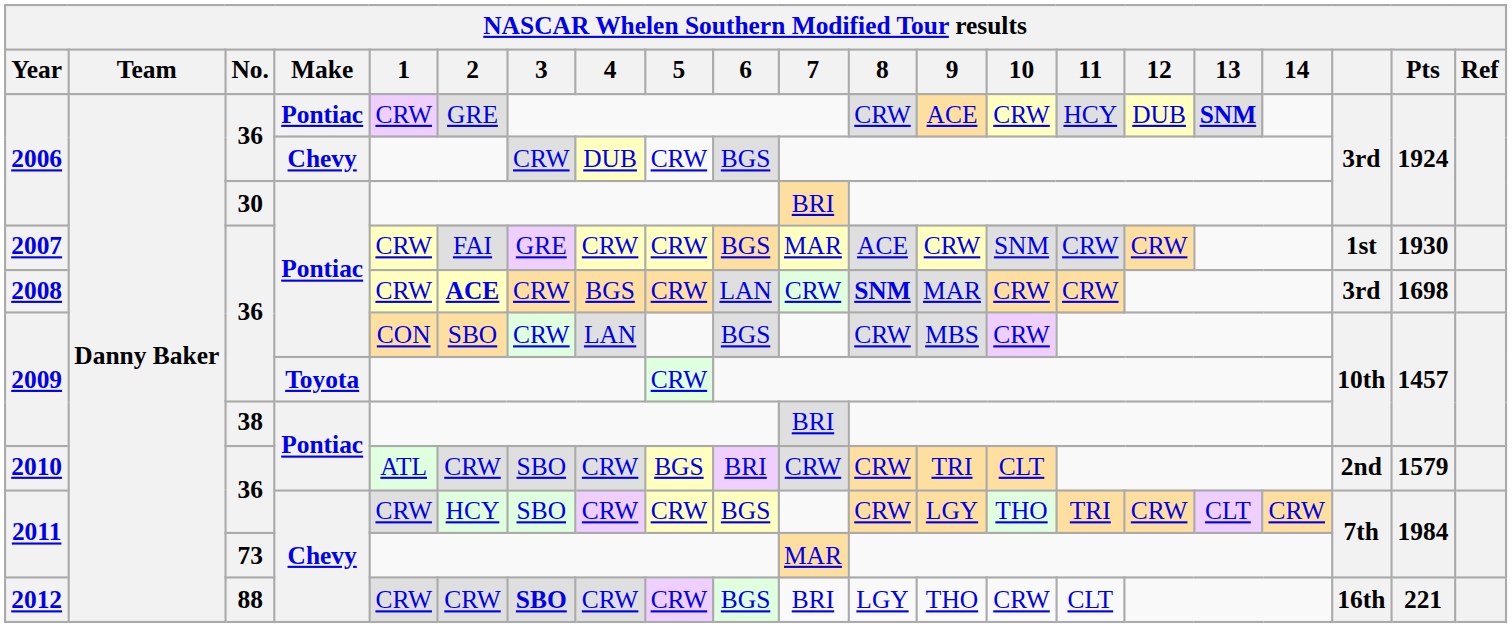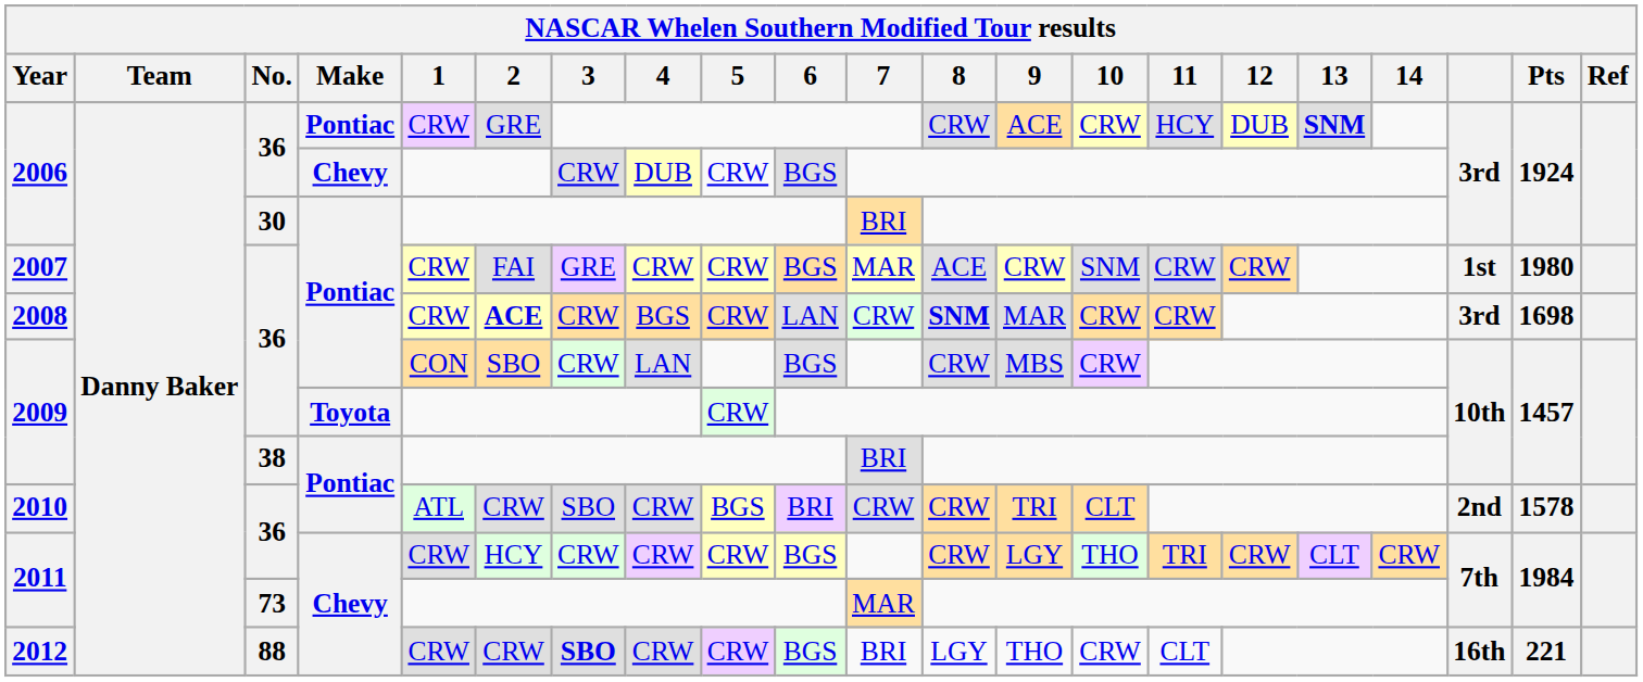2007 | Pts: 1930 -> 1980
2010 | Pts: 1579 -> 1578
2011 / 36 | 3: SBO -> CRW
